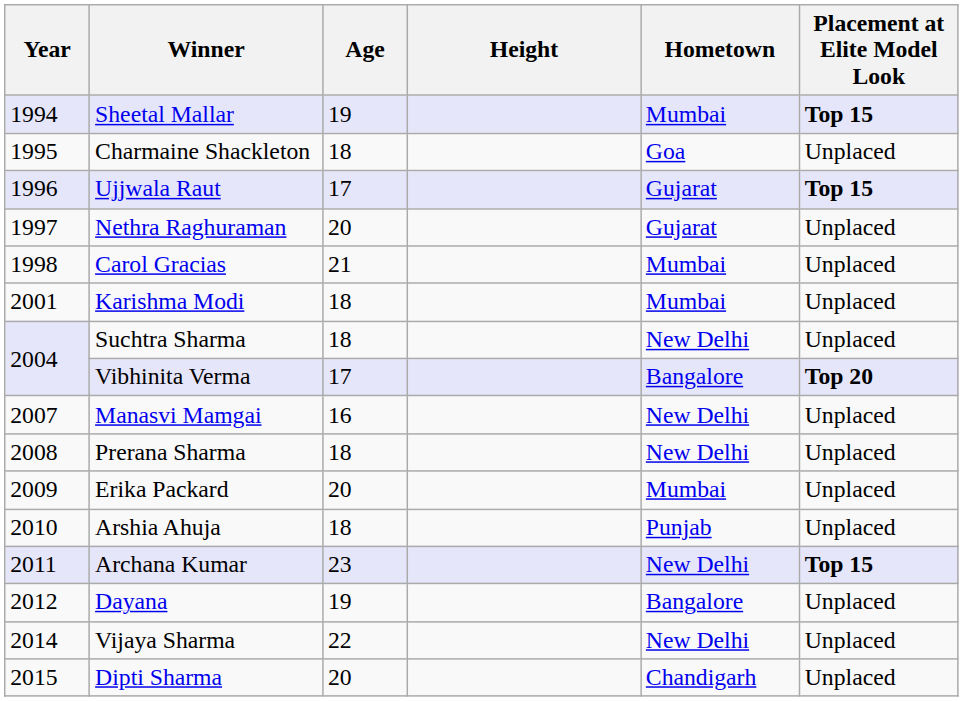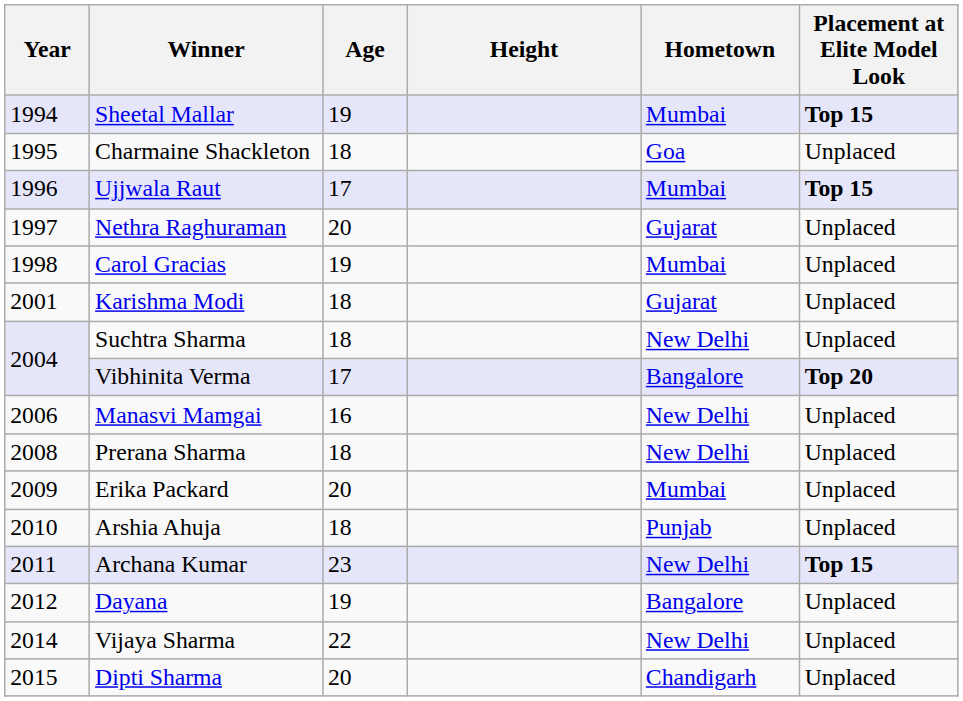Ujjwala Raut | Hometown: Gujarat -> Mumbai
Carol Gracias | Age: 21 -> 19
Karishma Modi | Hometown: Mumbai -> Gujarat
Manasvi Mamgai | Year: 2007 -> 2006
